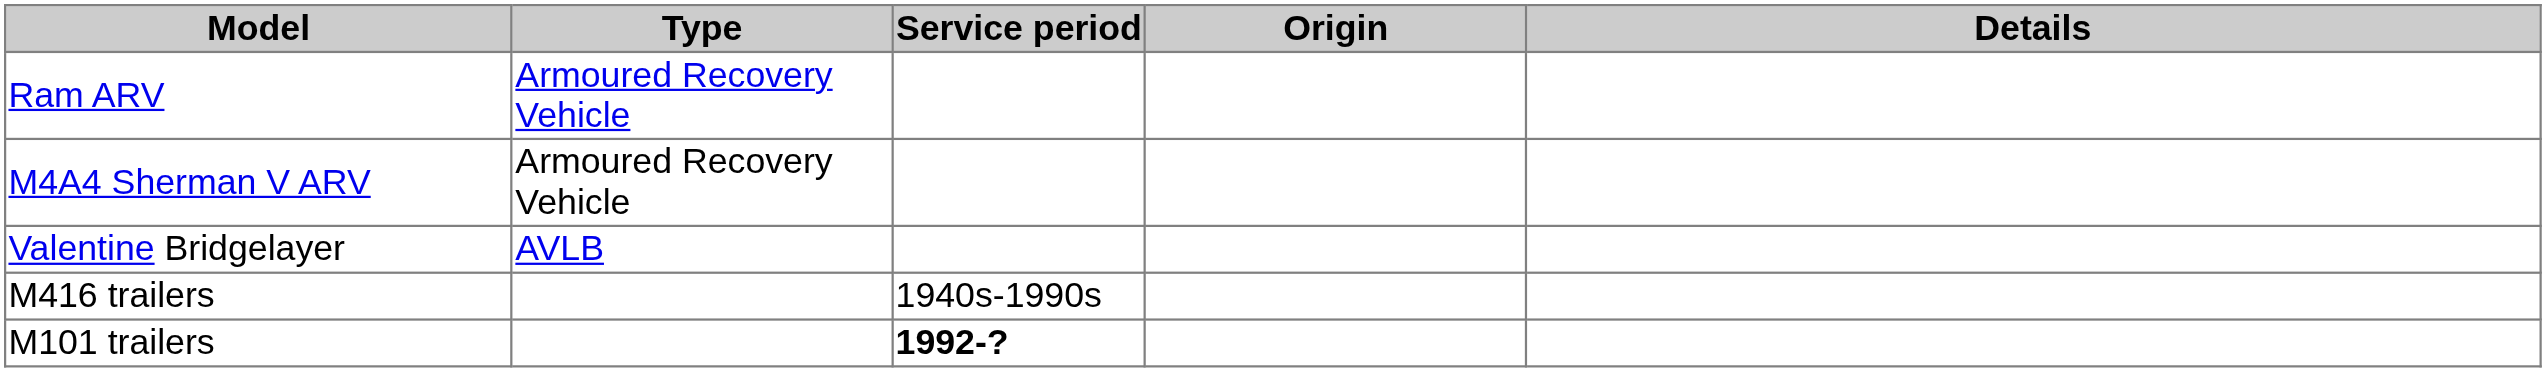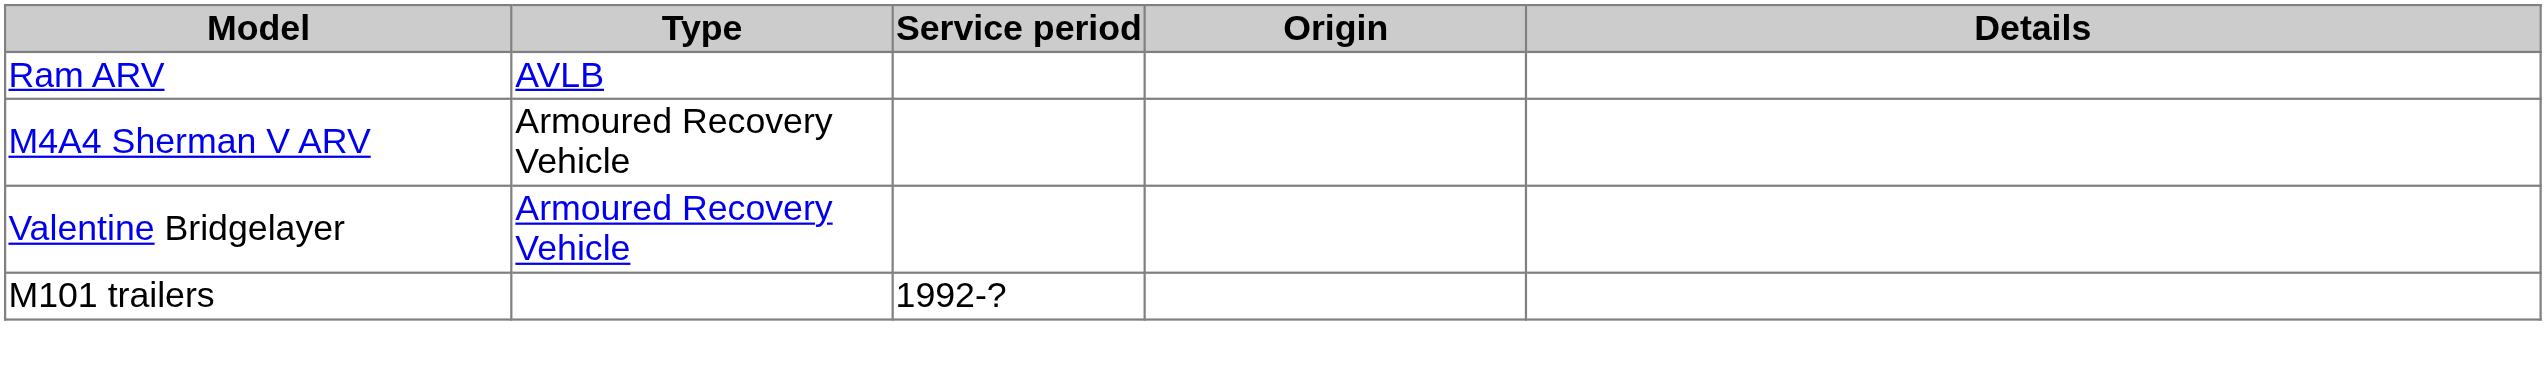Ram ARV | Type: Armoured Recovery Vehicle -> AVLB
Valentine Bridgelayer | Type: AVLB -> Armoured Recovery Vehicle
- row: M416 trailers | 1940s-1990s
M101 trailers | Service period: bold -> normal
